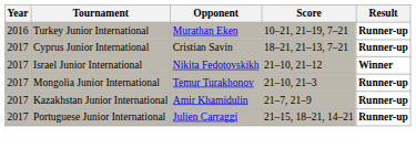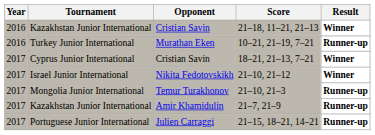+ row: 2016 | Kazakhstan Junior International | Cristian Savin | 21–18, 11–21, 21–13 | Winner
18–21, 21–13, 7–21 | Result: Runner-up -> Winner
